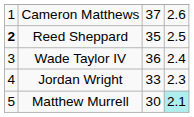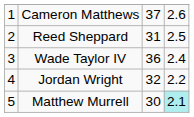Reed Sheppard | column 1: bold -> normal
Reed Sheppard | column 3: 35 -> 31
Jordan Wright | column 3: 33 -> 32
Jordan Wright | column 4: 2.3 -> 2.2
